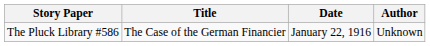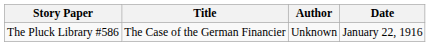columns swapped: Author <-> Date
